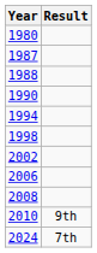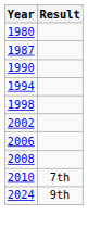- row: 1988
2010 | Result: 9th -> 7th
2024 | Result: 7th -> 9th
